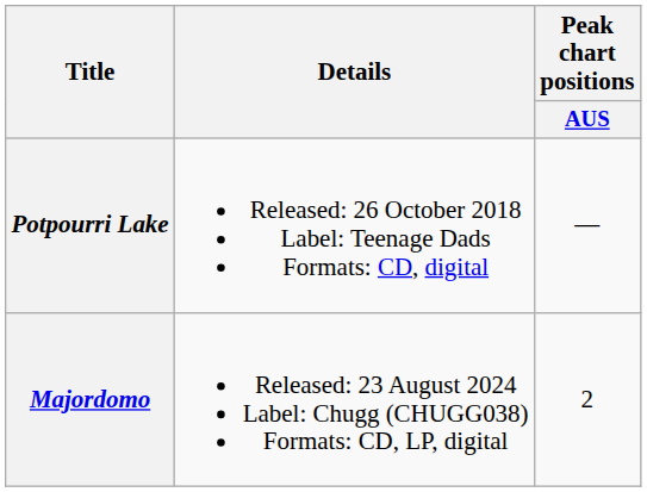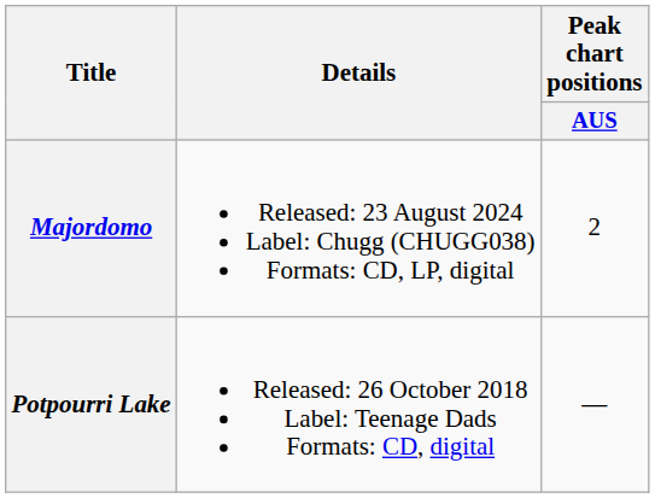rows swapped: Potpourri Lake <-> Majordomo
